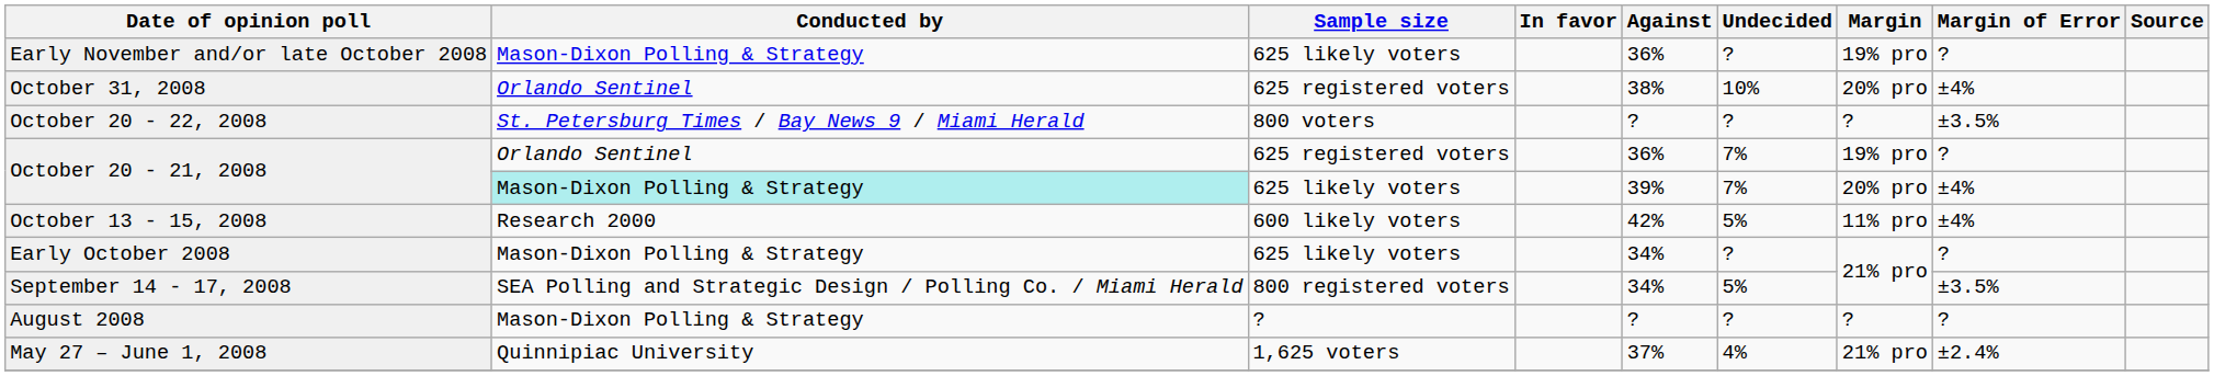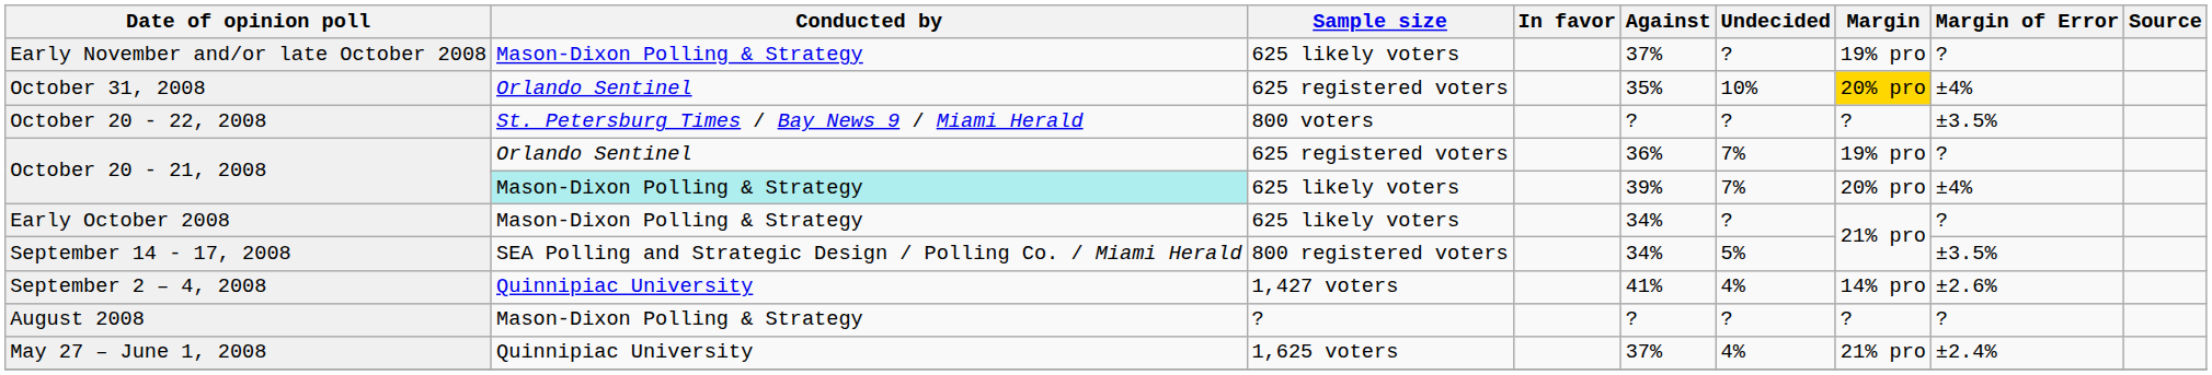Early November and/or late October 2008 | Against: 36% -> 37%
October 31, 2008 | Against: 38% -> 35%
October 31, 2008 | Margin: no background -> gold background
- row: October 13 - 15, 2008 | Research 2000 | 600 likely voters | 42% | 5% | 11% pro | ±4%
+ row: September 2 – 4, 2008 | Quinnipiac University | 1,427 voters | 41% | 4% | 14% pro | ±2.6%
